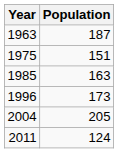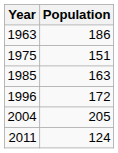1963 | Population: 187 -> 186
1996 | Population: 173 -> 172
